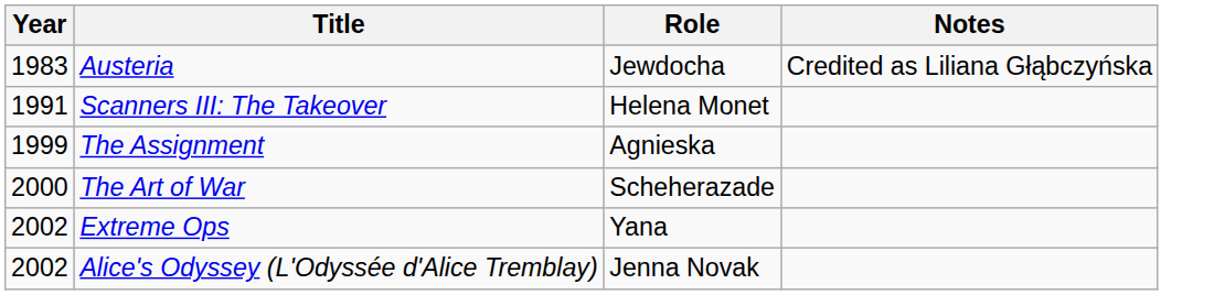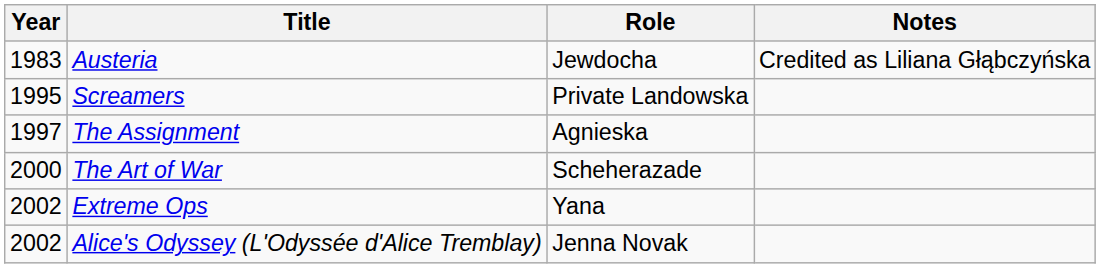- row: 1991 | Scanners III: The Takeover | Helena Monet
+ row: 1995 | Screamers | Private Landowska
The Assignment | Year: 1999 -> 1997
